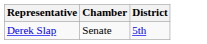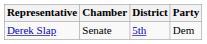+ column: Party | Dem
